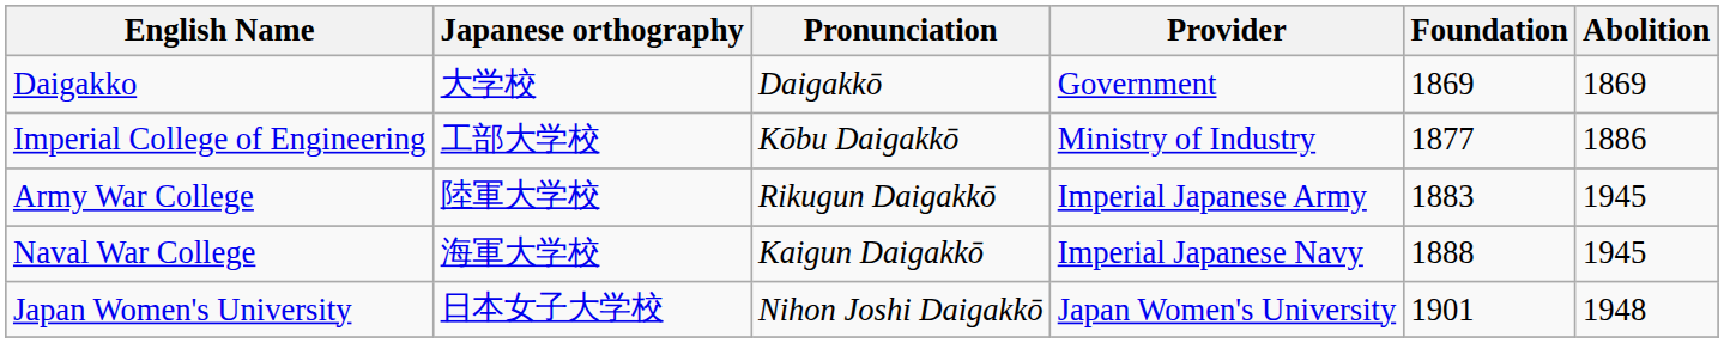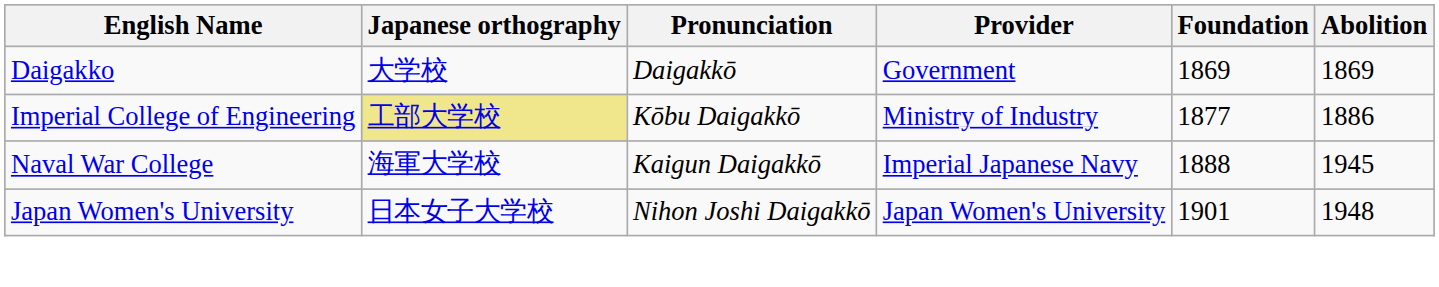Imperial College of Engineering | Japanese orthography: no background -> khaki background
- row: Army War College | 陸軍大学校 | Rikugun Daigakkō | Imperial Japanese Army | 1883 | 1945
